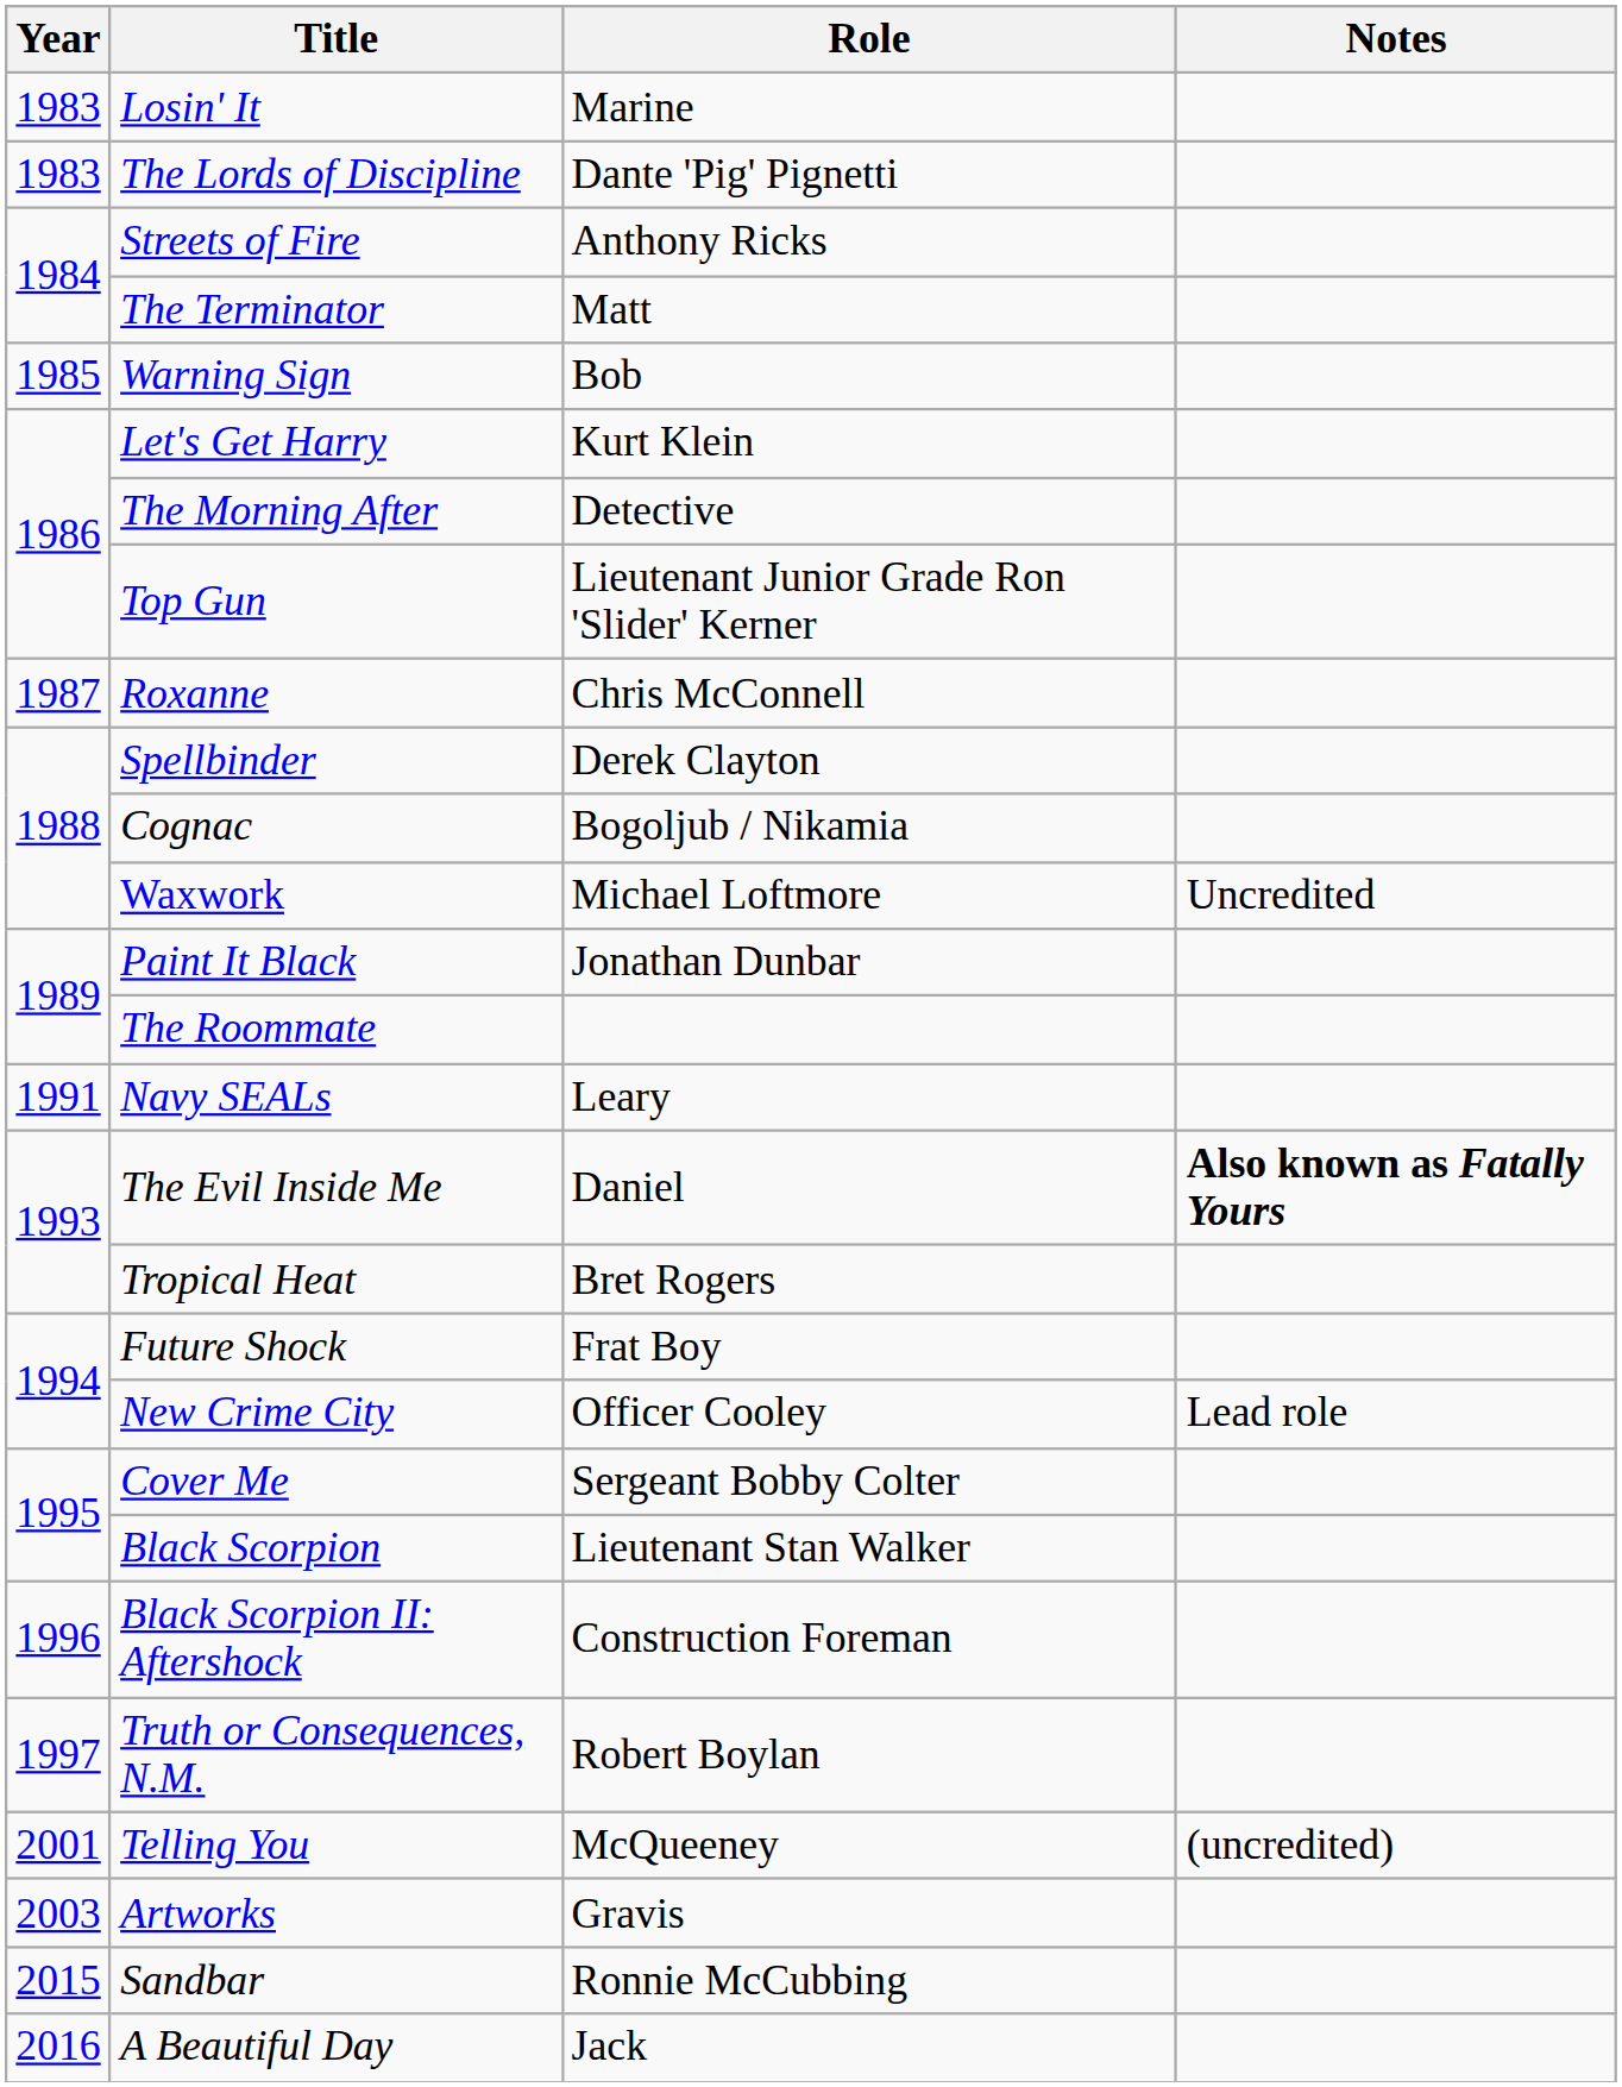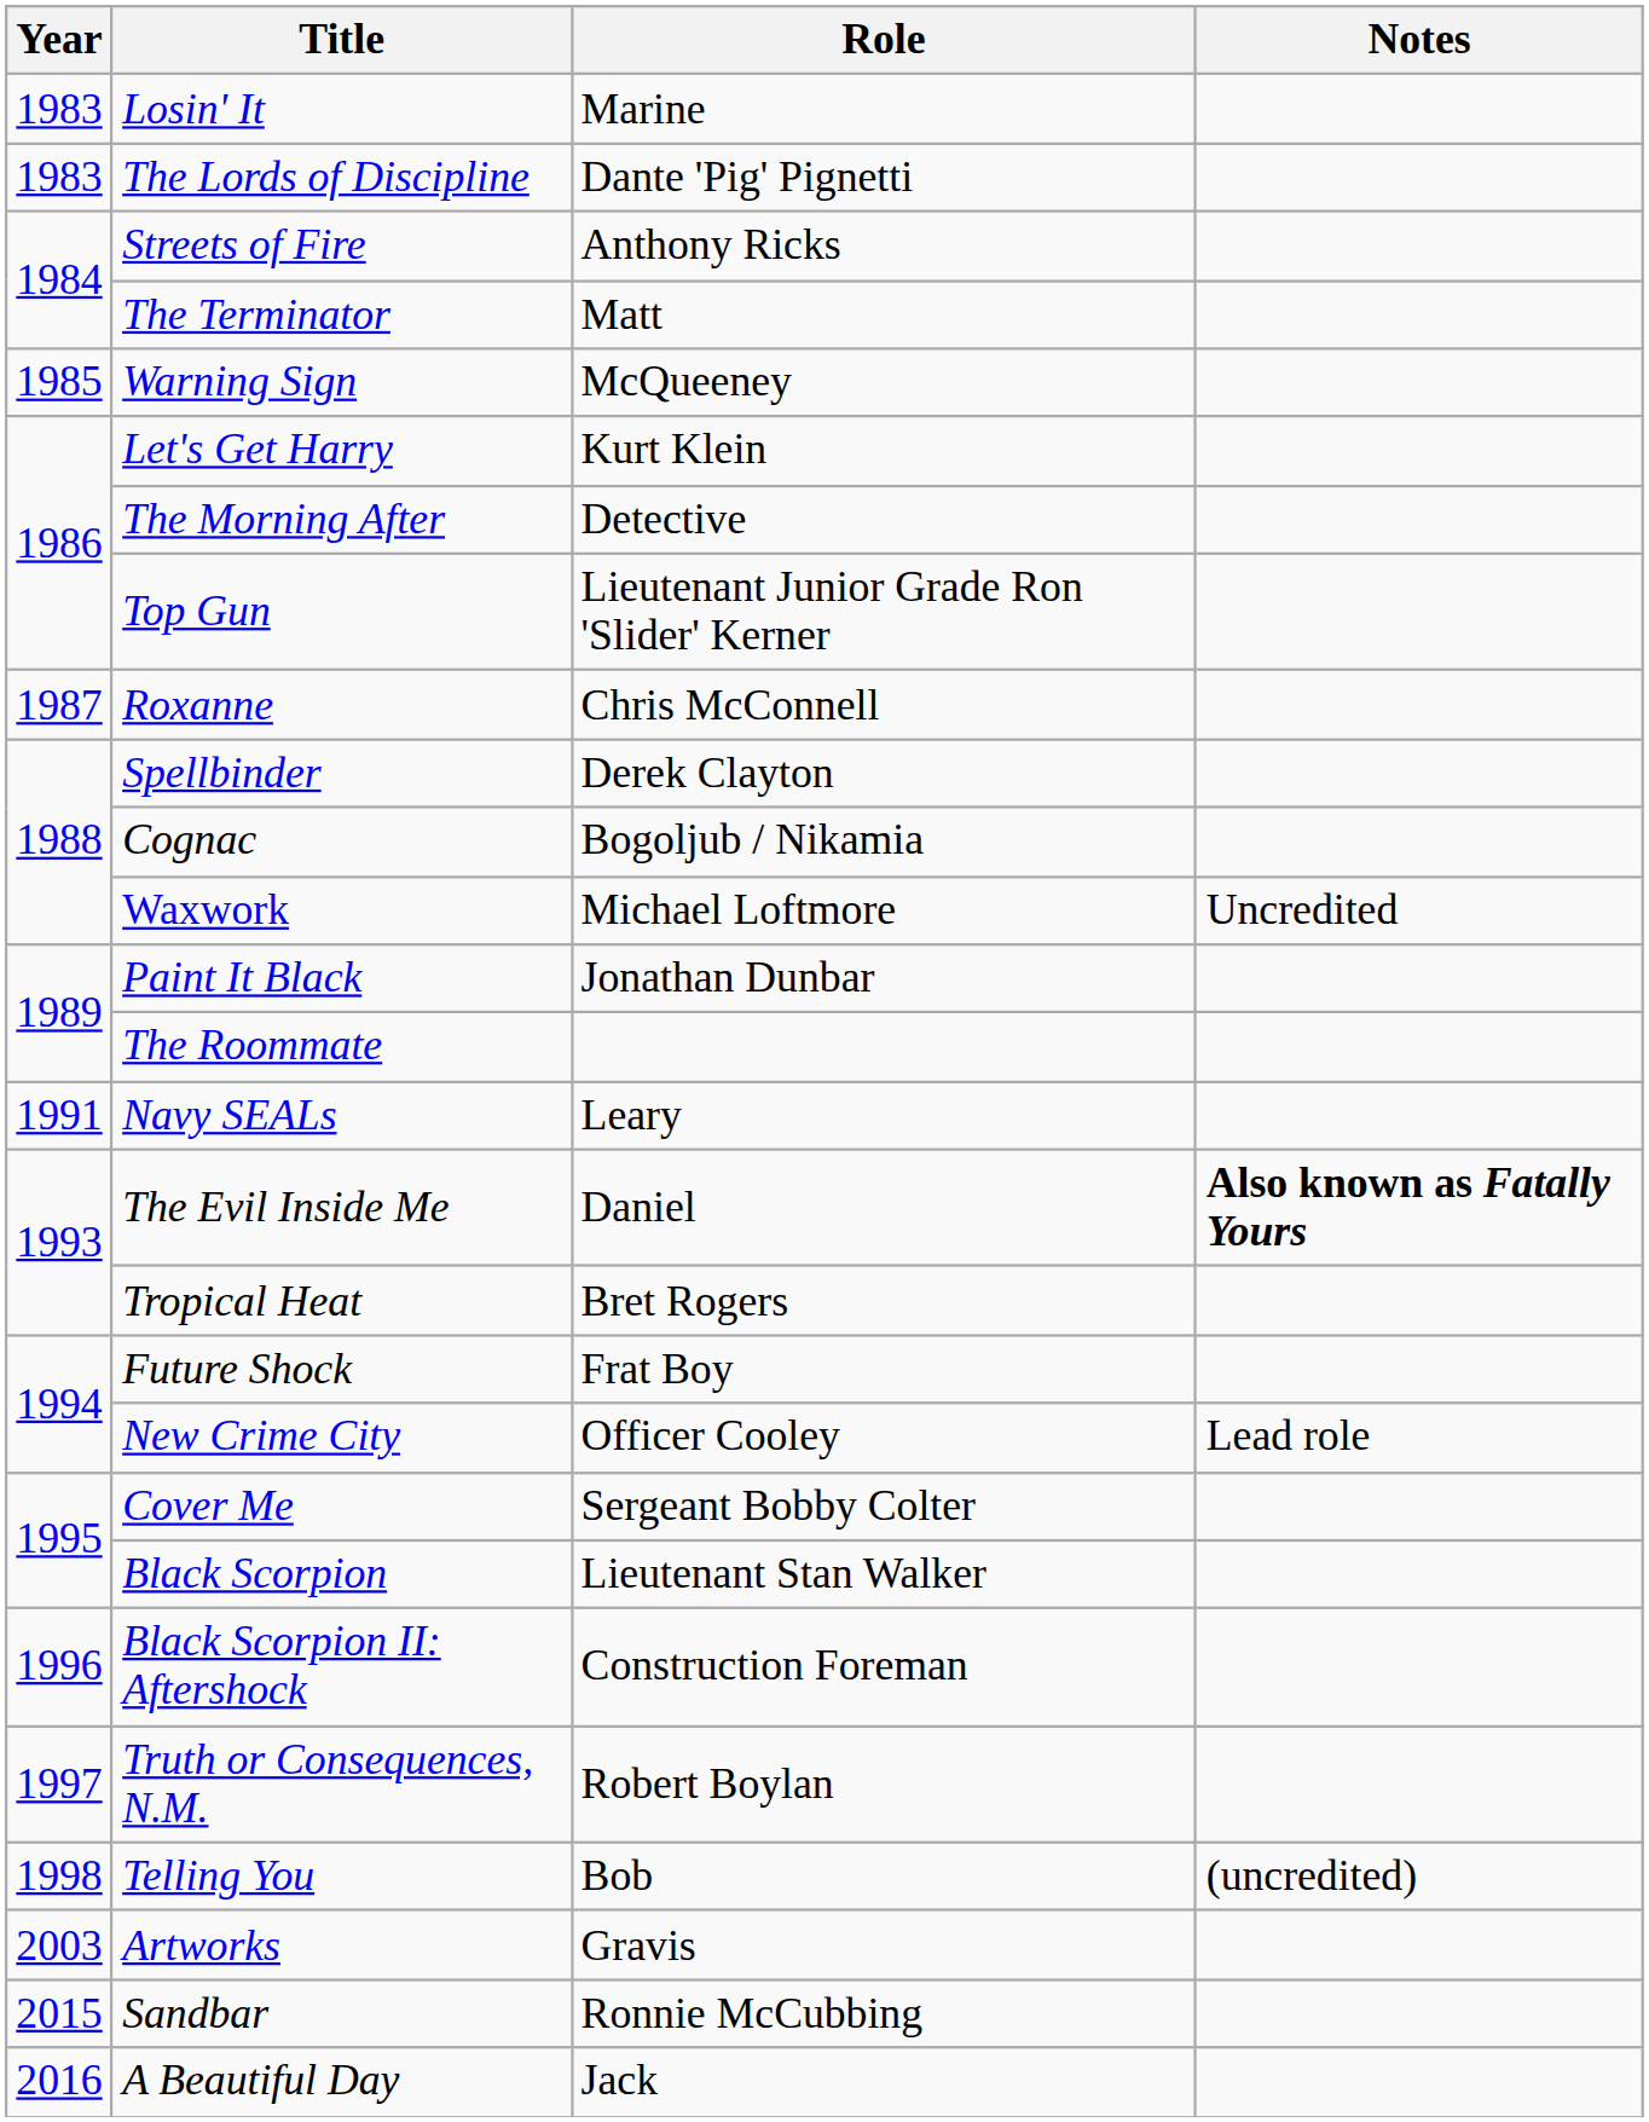Warning Sign | Role: Bob -> McQueeney
Telling You | Year: 2001 -> 1998
Telling You | Role: McQueeney -> Bob
